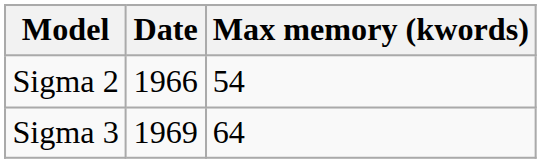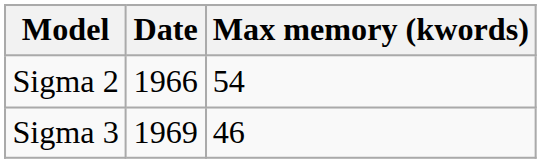Sigma 3 | Max memory (kwords): 64 -> 46
